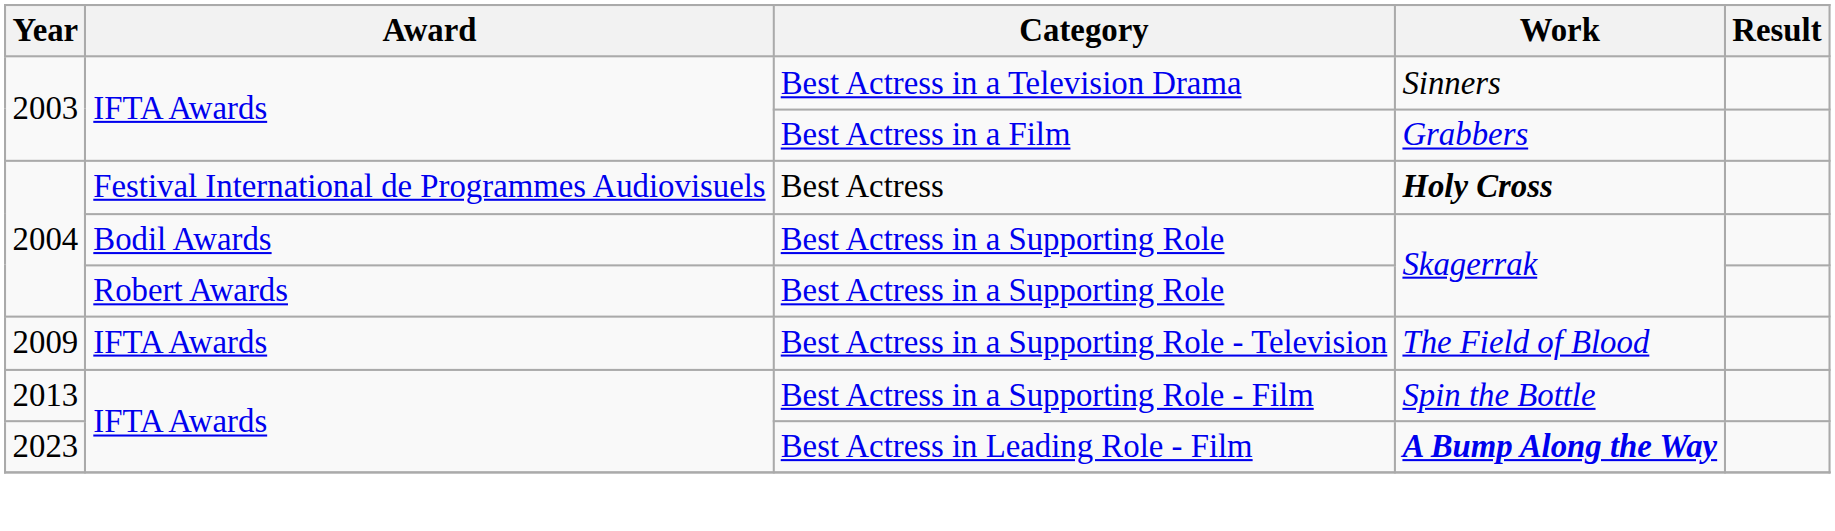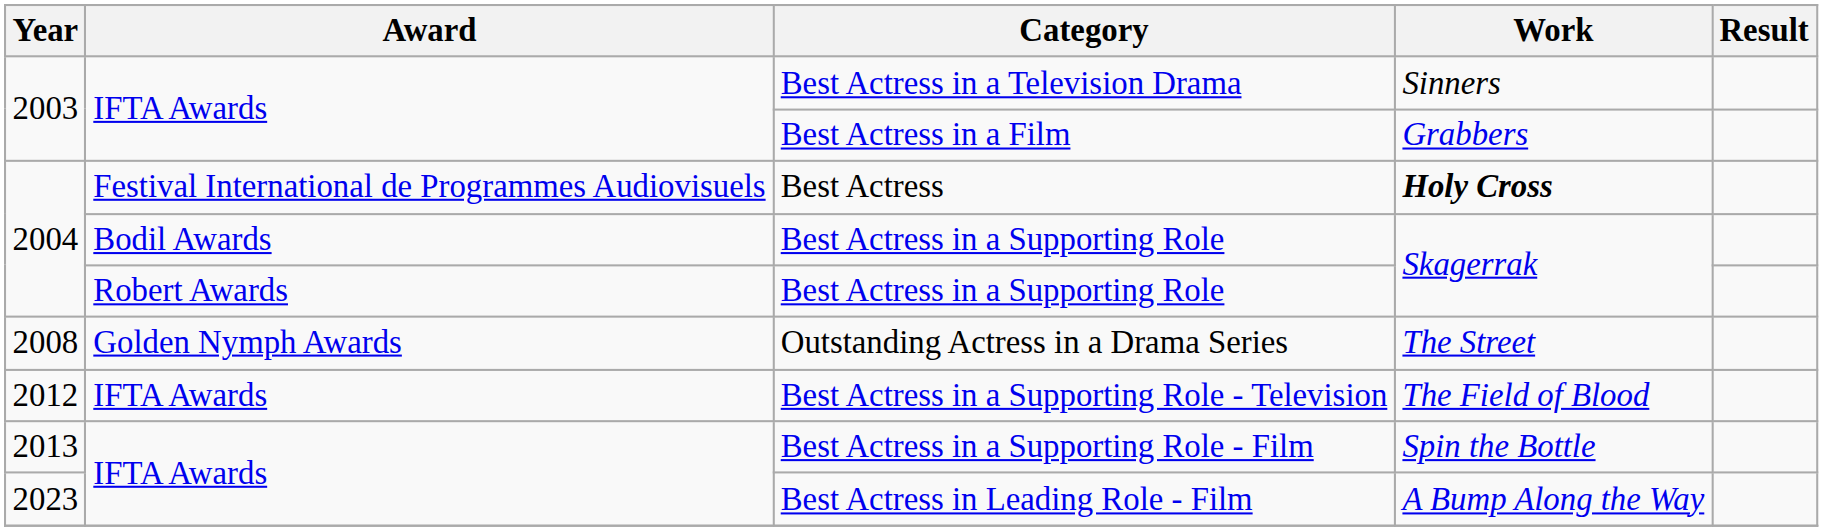+ row: 2008 | Golden Nymph Awards | Outstanding Actress in a Drama Series | The Street
Best Actress in a Supporting Role - Television | Year: 2009 -> 2012
Best Actress in Leading Role - Film | Work: bold -> normal
